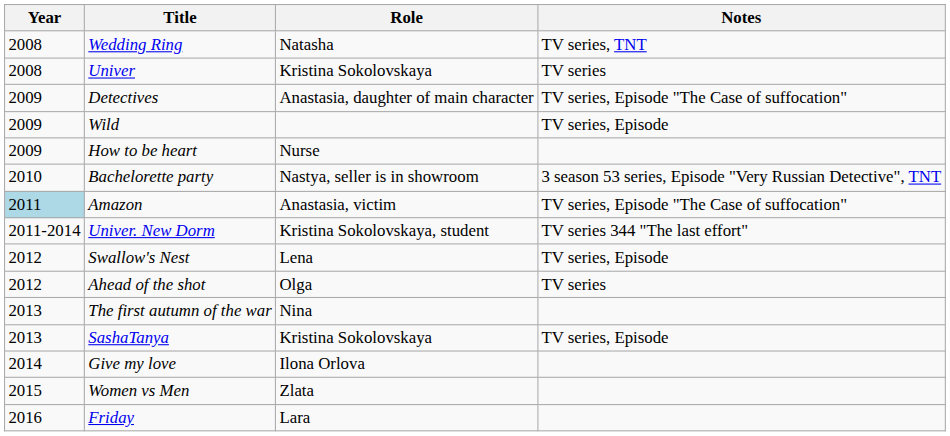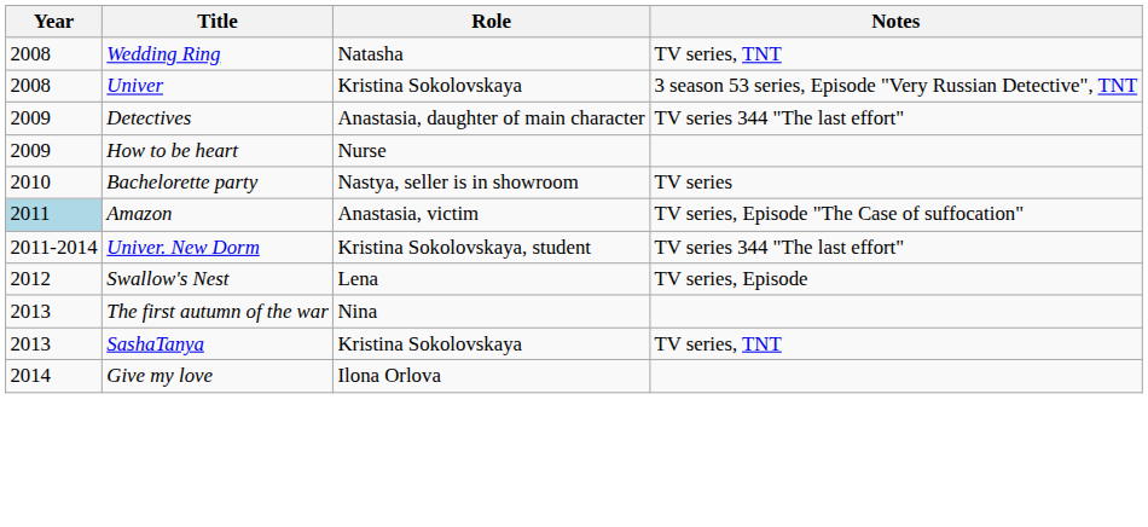Univer | Notes: TV series -> 3 season 53 series, Episode "Very Russian Detective", TNT
Detectives | Notes: TV series, Episode "The Case of suffocation" -> TV series 344 "The last effort"
- row: 2009 | Wild | TV series, Episode
Bachelorette party | Notes: 3 season 53 series, Episode "Very Russian Detective", TNT -> TV series
- row: 2012 | Ahead of the shot | Olga | TV series
SashaTanya | Notes: TV series, Episode -> TV series, TNT
- row: 2015 | Women vs Men | Zlata
- row: 2016 | Friday | Lara
